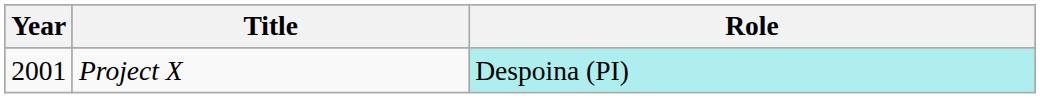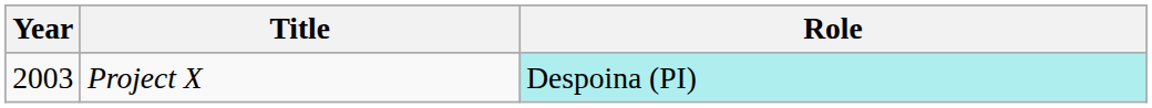Project X | Year: 2001 -> 2003
